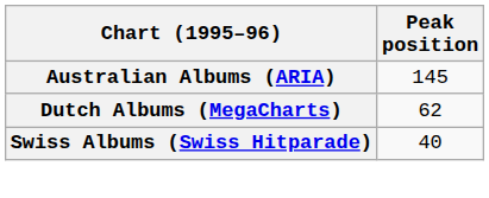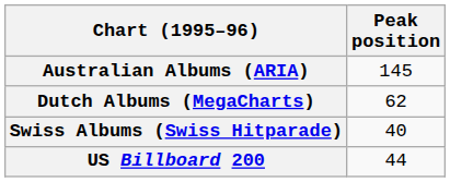+ row: US Billboard 200 | 44
